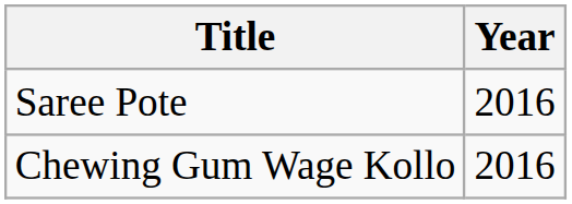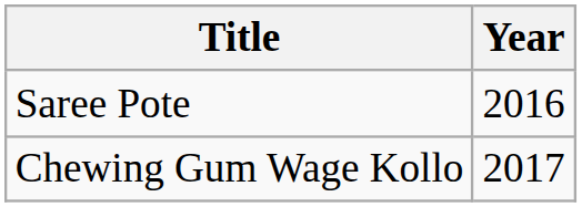Chewing Gum Wage Kollo | Year: 2016 -> 2017
